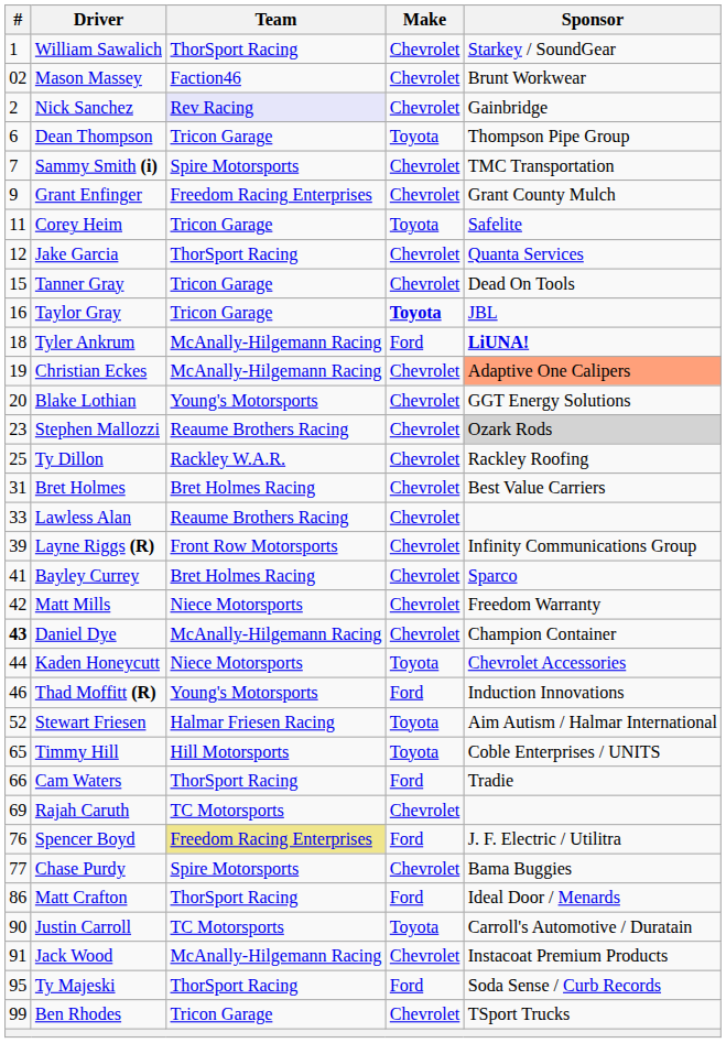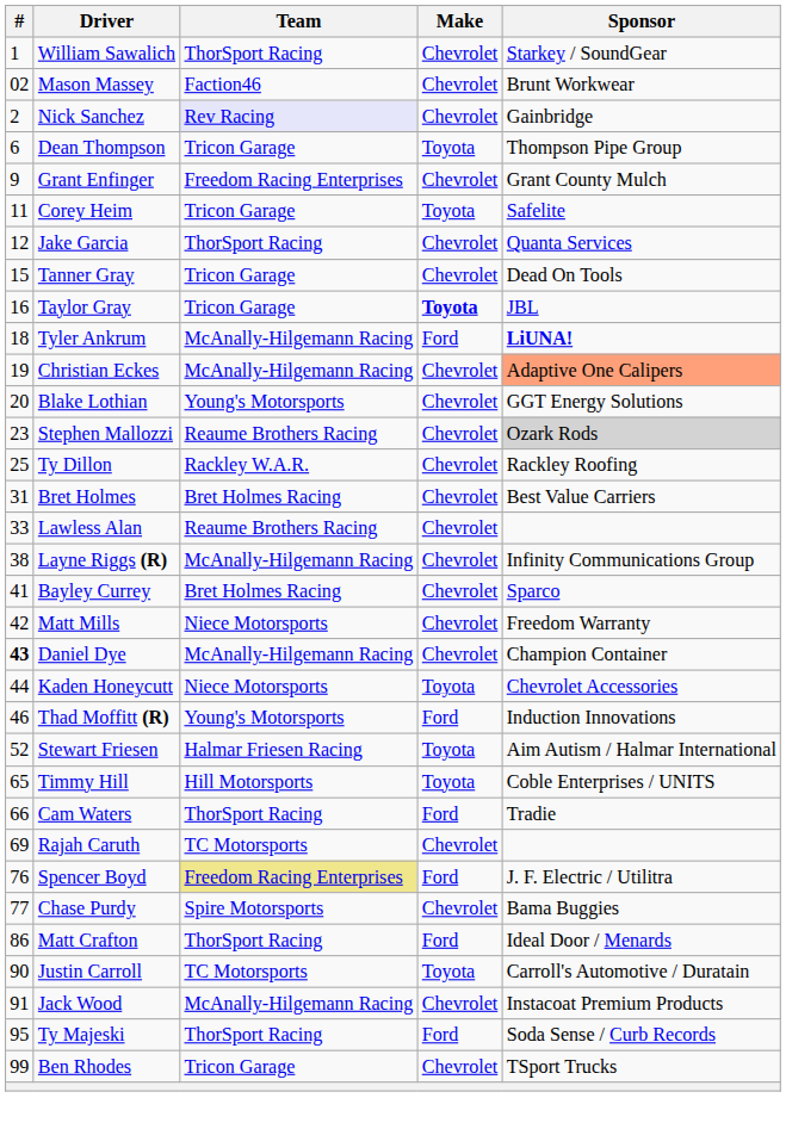- row: 7 | Sammy Smith (i) | Spire Motorsports | Chevrolet | TMC Transportation
Layne Riggs (R) | #: 39 -> 38
Layne Riggs (R) | Team: Front Row Motorsports -> McAnally-Hilgemann Racing
